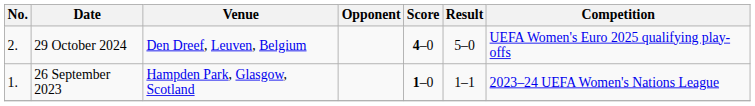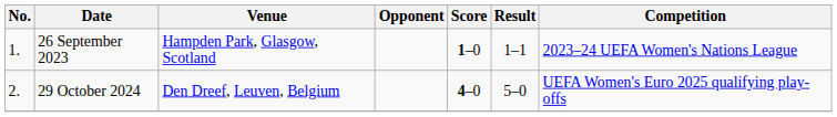rows swapped: 26 September 2023 <-> 29 October 2024
